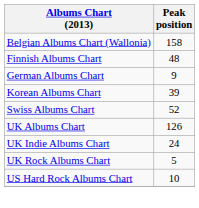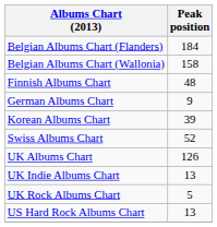+ row: Belgian Albums Chart (Flanders) | 184
UK Indie Albums Chart | Peak position: 24 -> 13
US Hard Rock Albums Chart | Peak position: 10 -> 13
